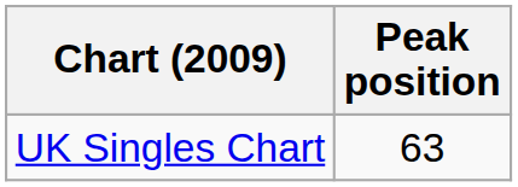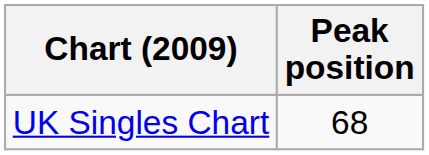UK Singles Chart | Peak position: 63 -> 68
